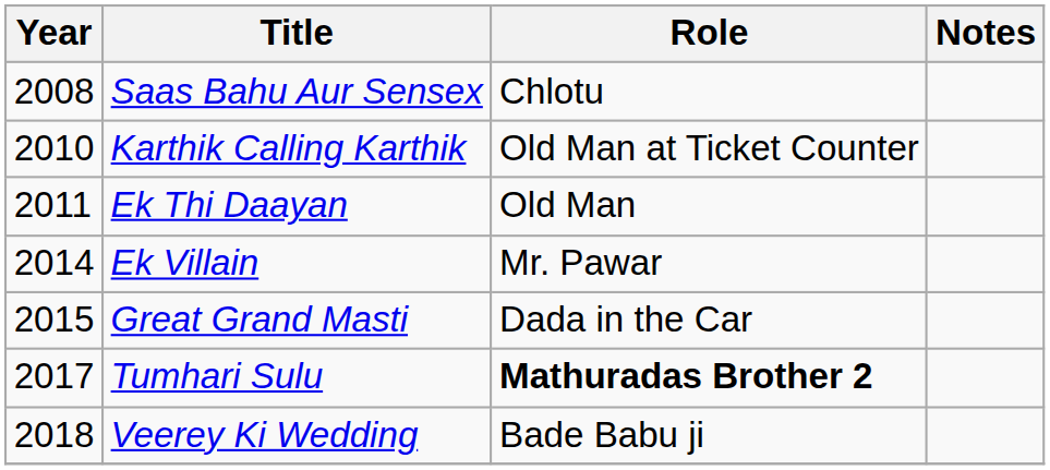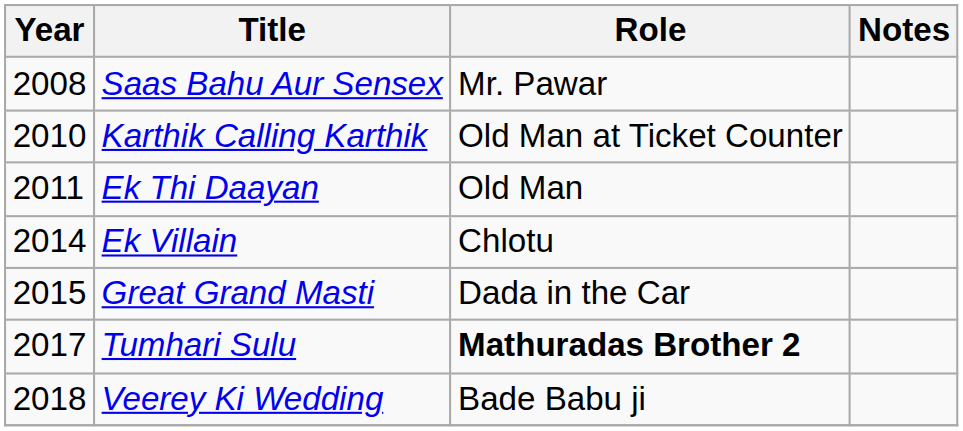Saas Bahu Aur Sensex | Role: Chlotu -> Mr. Pawar
Ek Villain | Role: Mr. Pawar -> Chlotu
